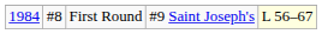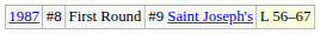First Round | column 1: 1984 -> 1987
